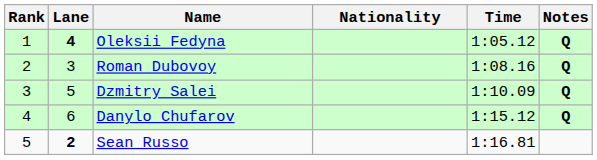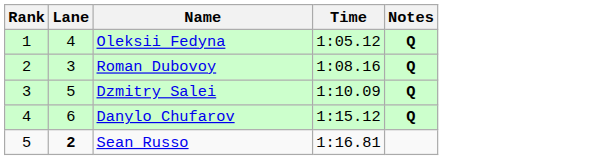- column: Nationality
Oleksii Fedyna | Lane: bold -> normal
